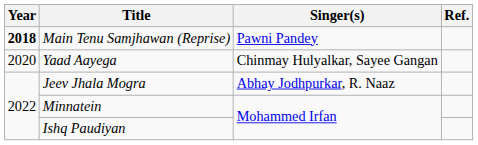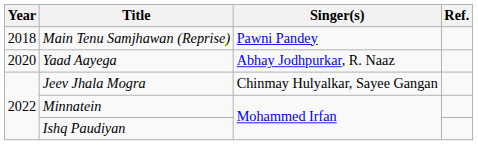Main Tenu Samjhawan (Reprise) | Year: bold -> normal
Yaad Aayega | Singer(s): Chinmay Hulyalkar, Sayee Gangan -> Abhay Jodhpurkar, R. Naaz
Jeev Jhala Mogra | Singer(s): Abhay Jodhpurkar, R. Naaz -> Chinmay Hulyalkar, Sayee Gangan
